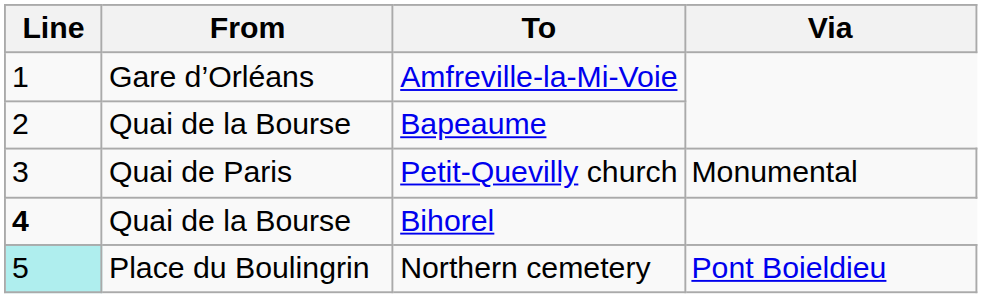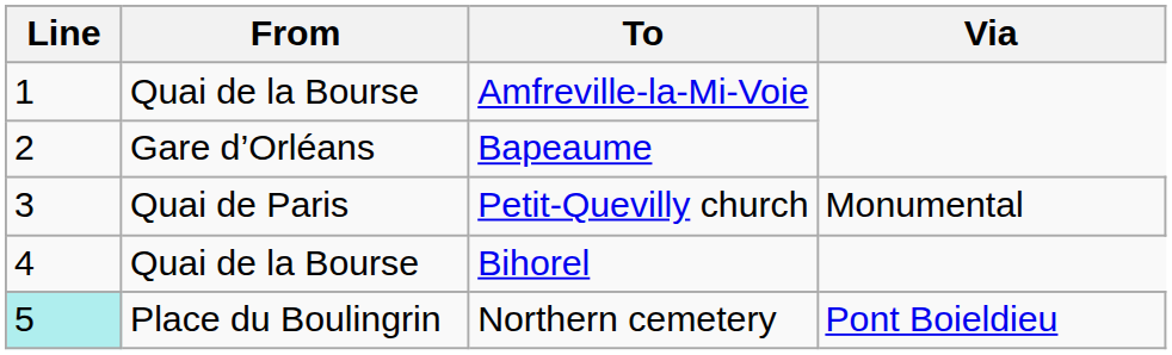Amfreville-la-Mi-Voie | From: Gare d’Orléans -> Quai de la Bourse
Bapeaume | From: Quai de la Bourse -> Gare d’Orléans
Bihorel | Line: bold -> normal
